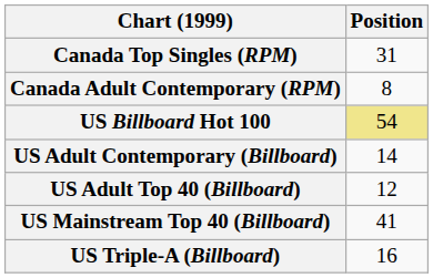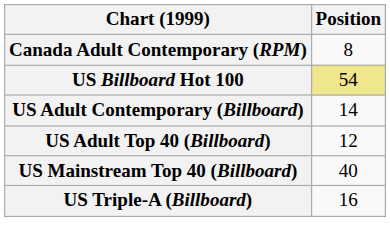- row: Canada Top Singles (RPM) | 31
US Mainstream Top 40 (Billboard) | Position: 41 -> 40
